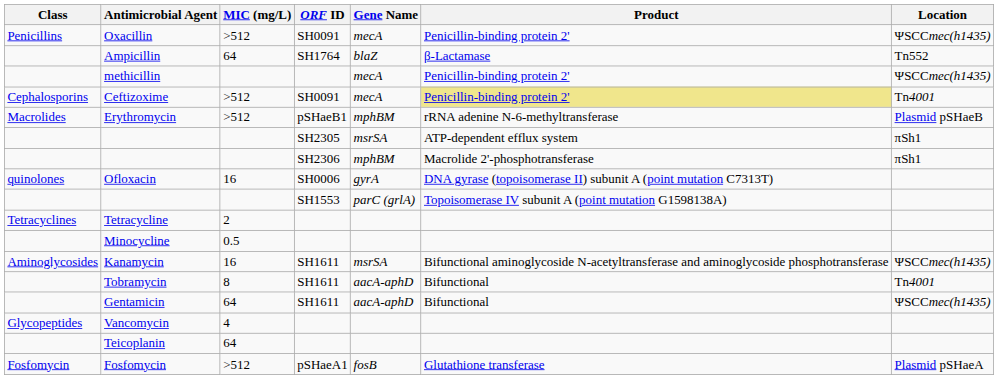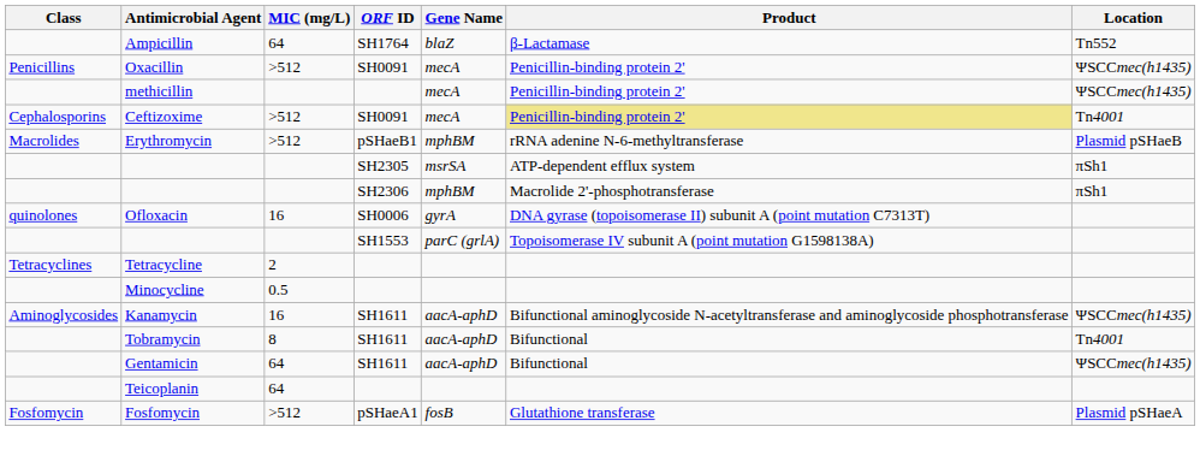rows swapped: Oxacillin <-> Ampicillin
Kanamycin | Gene Name: msrSA -> aacA-aphD
- row: Glycopeptides | Vancomycin | 4
